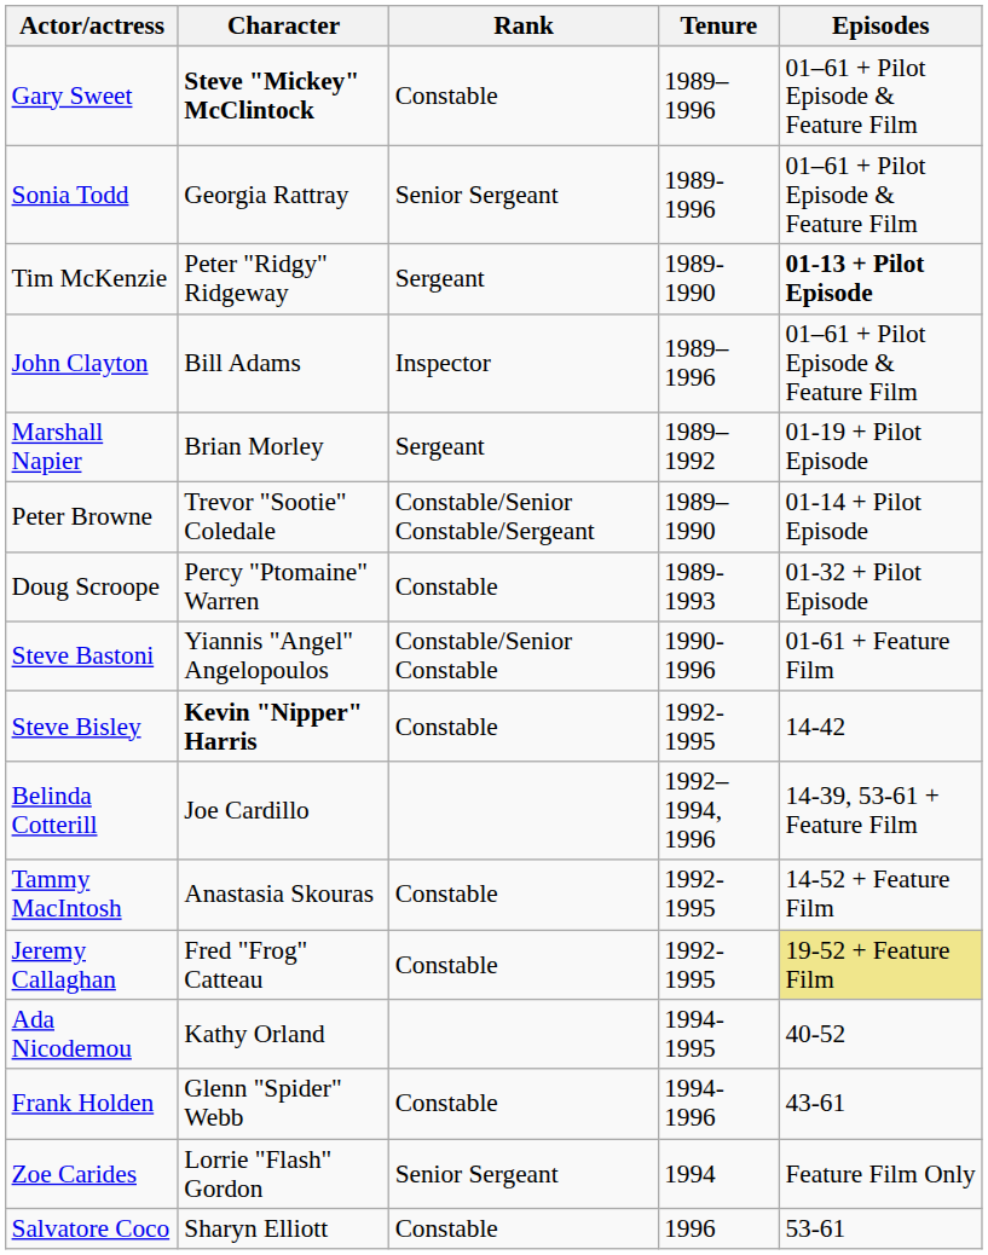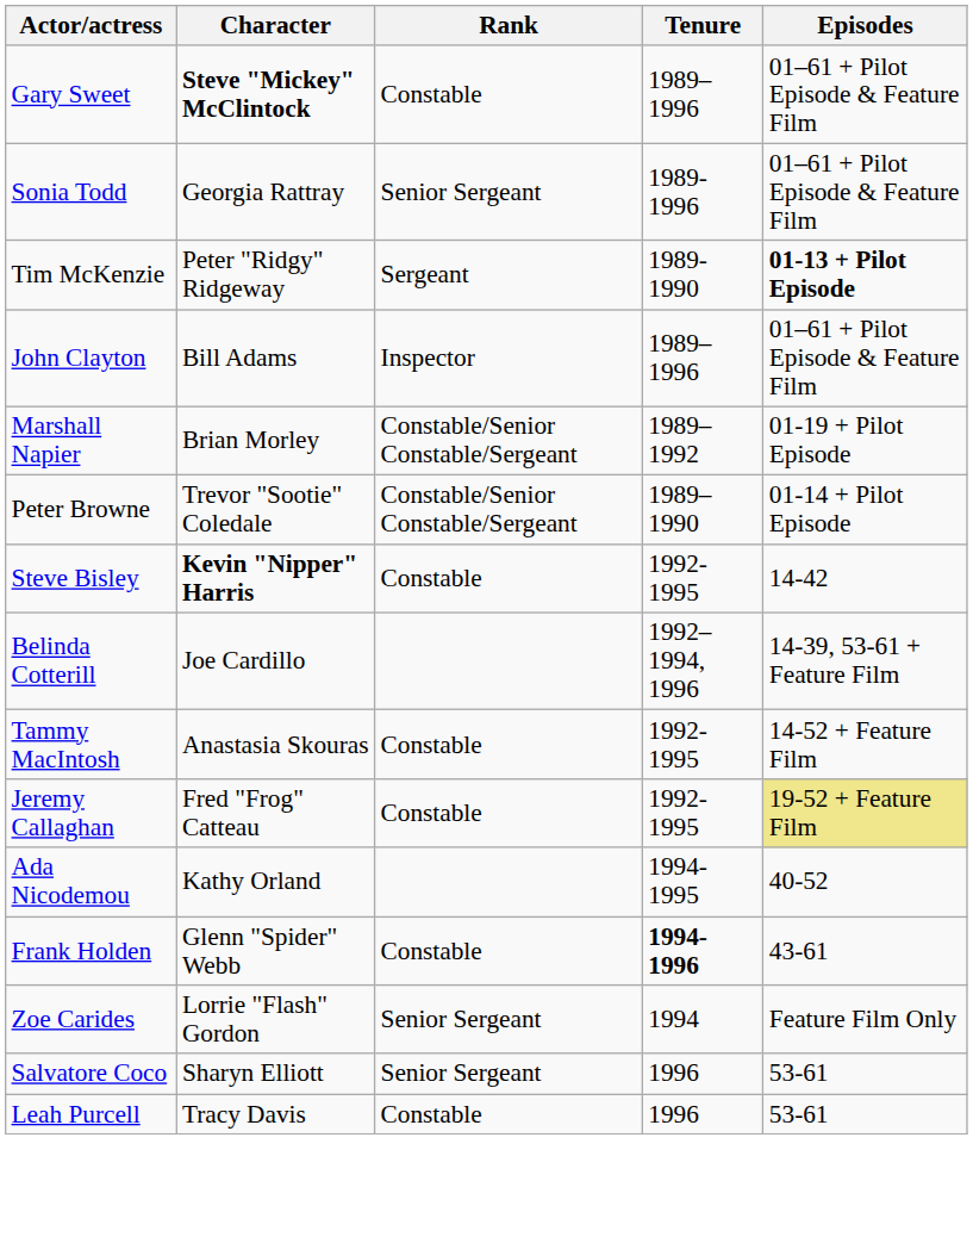Marshall Napier | Rank: Sergeant -> Constable/Senior Constable/Sergeant
- row: Doug Scroope | Percy "Ptomaine" Warren | Constable | 1989-1993 | 01-32 + Pilot Episode
- row: Steve Bastoni | Yiannis "Angel" Angelopoulos | Constable/Senior Constable | 1990-1996 | 01-61 + Feature Film
Frank Holden | Tenure: normal -> bold
Salvatore Coco | Rank: Constable -> Senior Sergeant
+ row: Leah Purcell | Tracy Davis | Constable | 1996 | 53-61
